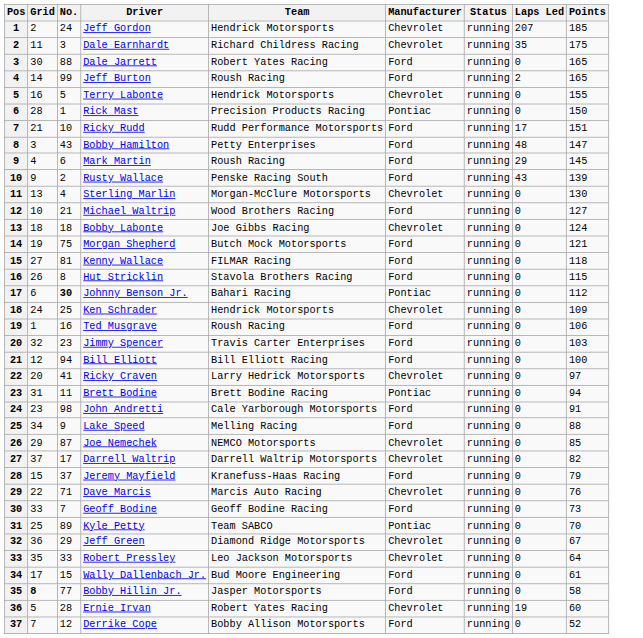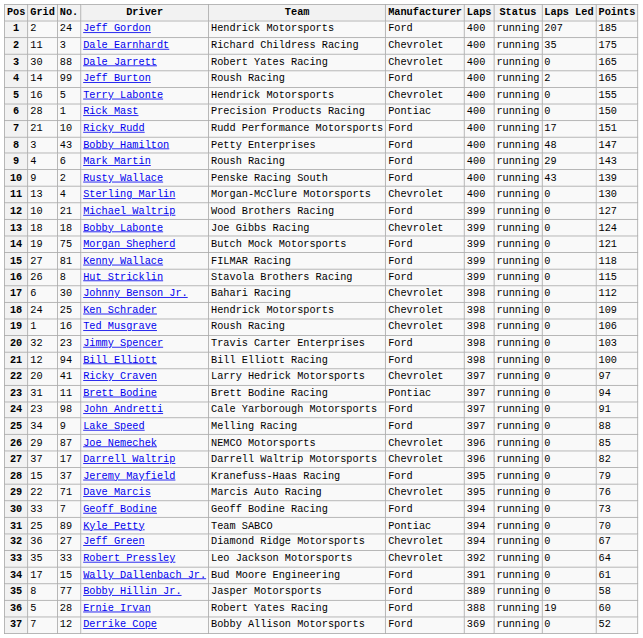+ column: Laps | 400 | 400 | 400 | 400 | 400 | 400 | 400 | 400 | 400 | 400 | 400 | 399 | 399 | 399 | 399 | 399 | 398 | 398 | 398 | 398 | 398 | 397 | 397 | 397 | 397 | 396 | 396 | 395 | 395 | 394 | 394 | 394 | 392 | 391 | 389 | 388 | 369
Jeff Gordon | Manufacturer: Chevrolet -> Ford
Dale Jarrett | Manufacturer: Ford -> Chevrolet
Mark Martin | Points: 145 -> 143
Johnny Benson Jr. | No.: bold -> normal
Johnny Benson Jr. | Manufacturer: Pontiac -> Chevrolet
Ted Musgrave | Manufacturer: Ford -> Chevrolet
Jeff Green | No.: 29 -> 27
Bobby Hillin Jr. | Grid: bold -> normal
Ernie Irvan | Manufacturer: Chevrolet -> Ford
